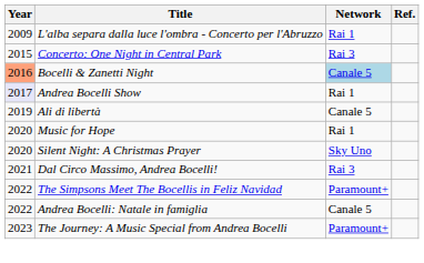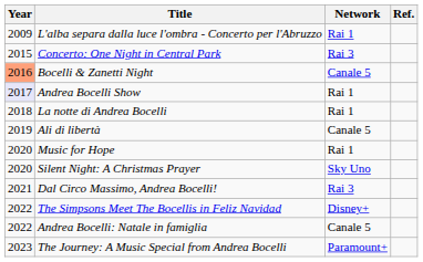Bocelli & Zanetti Night | Network: lightblue background -> no background
+ row: 2018 | La notte di Andrea Bocelli | Rai 1
The Simpsons Meet The Bocellis in Feliz Navidad | Network: Paramount+ -> Disney+
